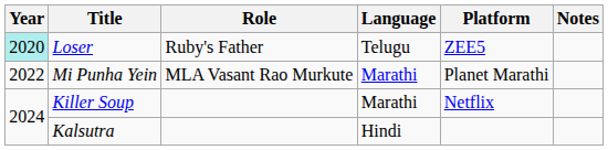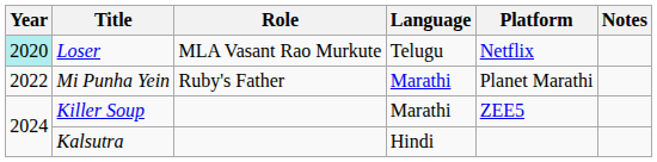Loser | Role: Ruby's Father -> MLA Vasant Rao Murkute
Loser | Platform: ZEE5 -> Netflix
Mi Punha Yein | Role: MLA Vasant Rao Murkute -> Ruby's Father
Killer Soup | Platform: Netflix -> ZEE5
